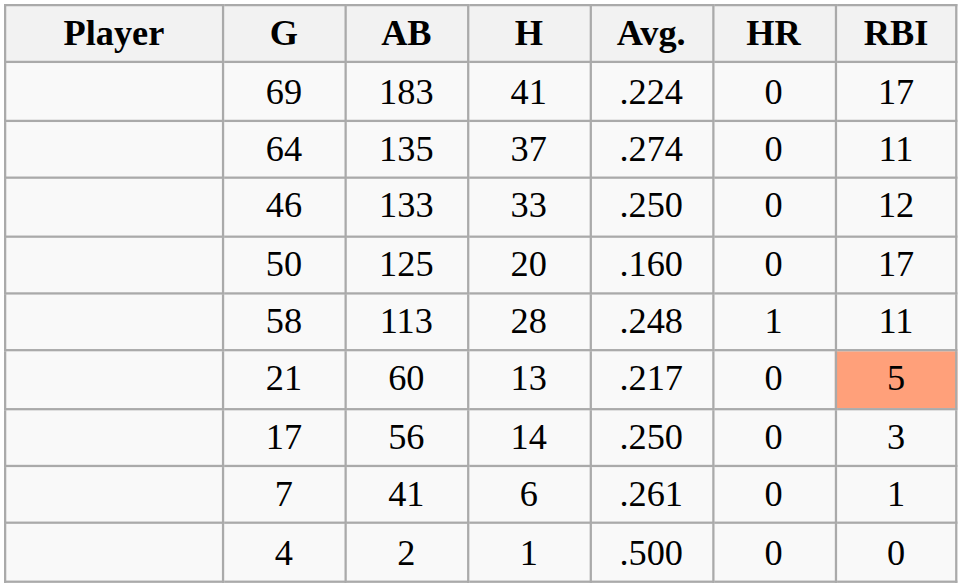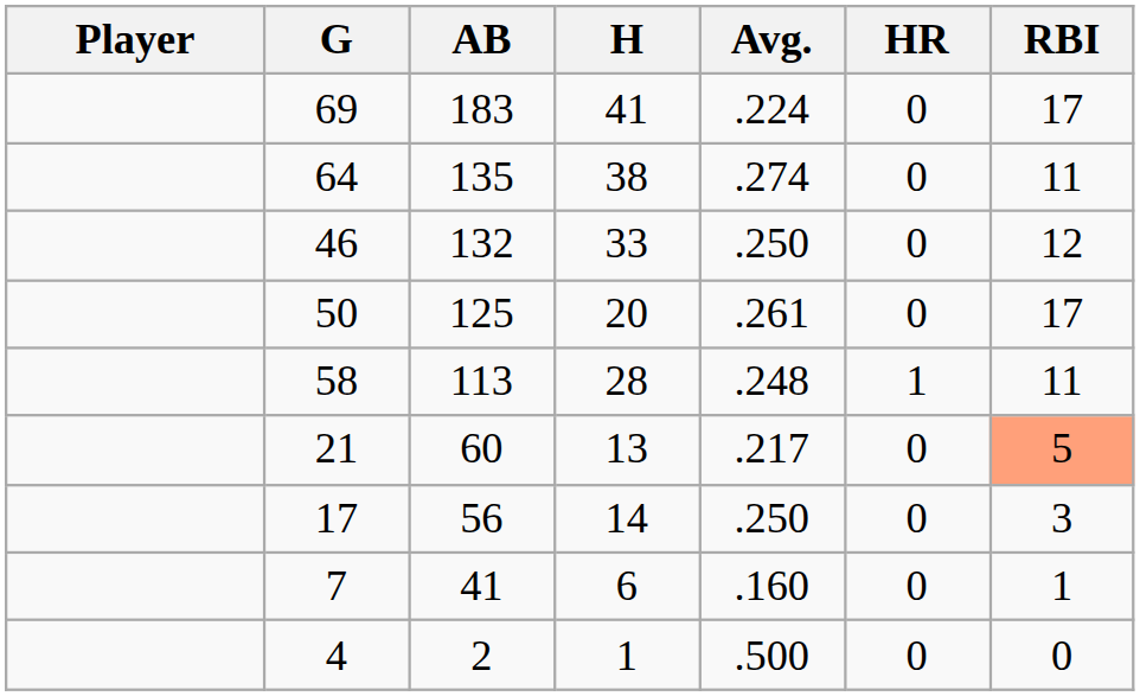64 | H: 37 -> 38
46 | AB: 133 -> 132
50 | Avg.: .160 -> .261
7 | Avg.: .261 -> .160
